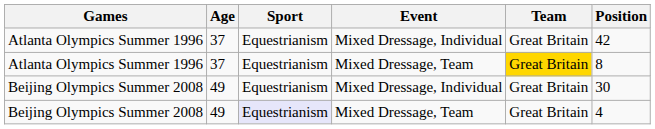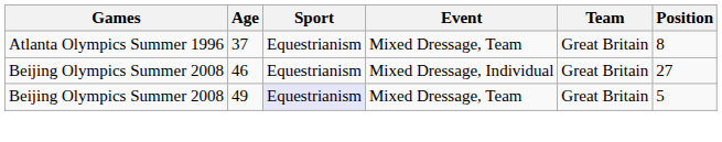- row: Atlanta Olympics Summer 1996 | 37 | Equestrianism | Mixed Dressage, Individual | Great Britain | 42
Atlanta Olympics Summer 1996 / Mixed Dressage, Team | Team: gold background -> no background
Beijing Olympics Summer 2008 / Mixed Dressage, Individual | Age: 49 -> 46
Beijing Olympics Summer 2008 / Mixed Dressage, Individual | Position: 30 -> 27
Beijing Olympics Summer 2008 / Mixed Dressage, Team | Position: 4 -> 5
